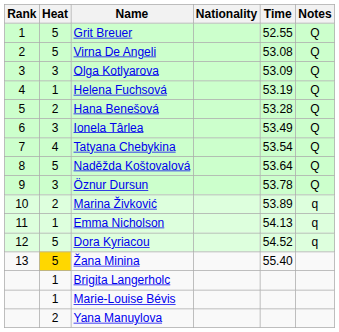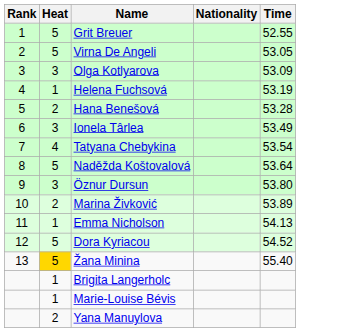- column: Notes | Q | Q | Q | Q | Q | Q | Q | Q | Q | q | q | q
Virna De Angeli | Time: 53.08 -> 53.05
Öznur Dursun | Time: 53.78 -> 53.80
